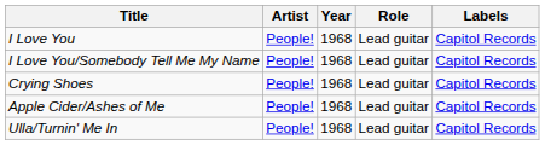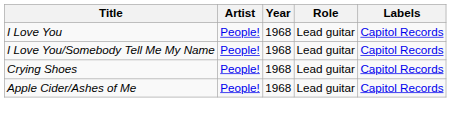- row: Ulla/Turnin' Me In | People! | 1968 | Lead guitar | Capitol Records
